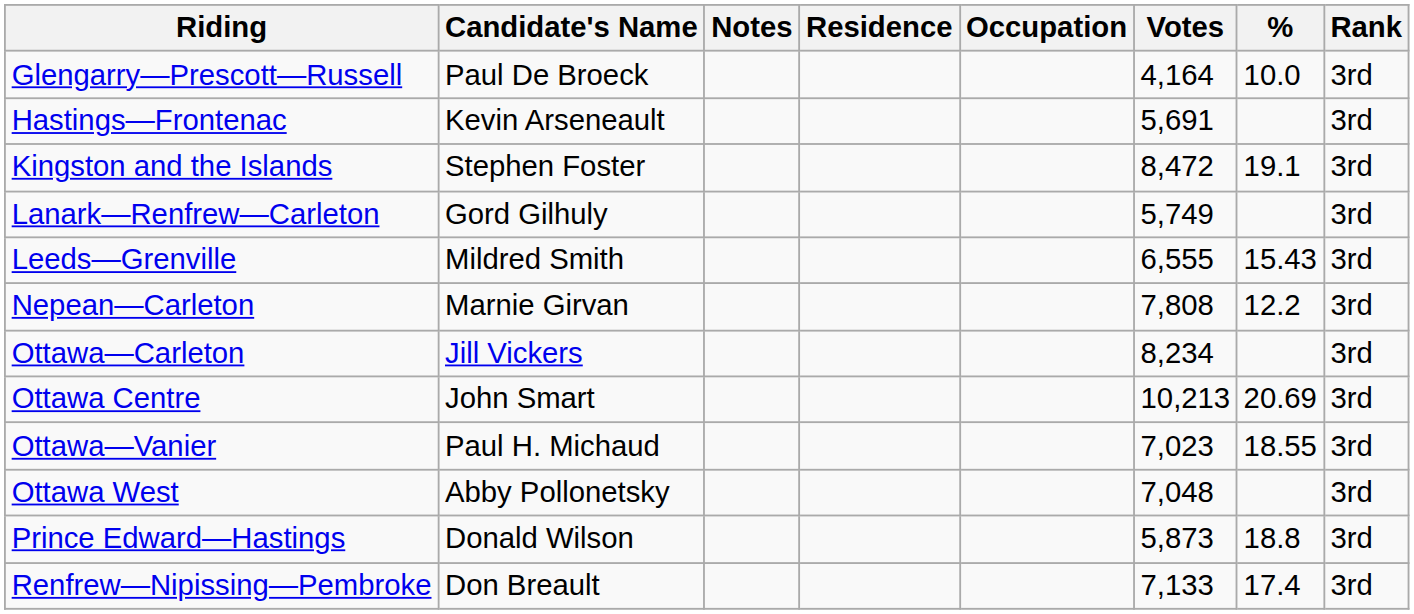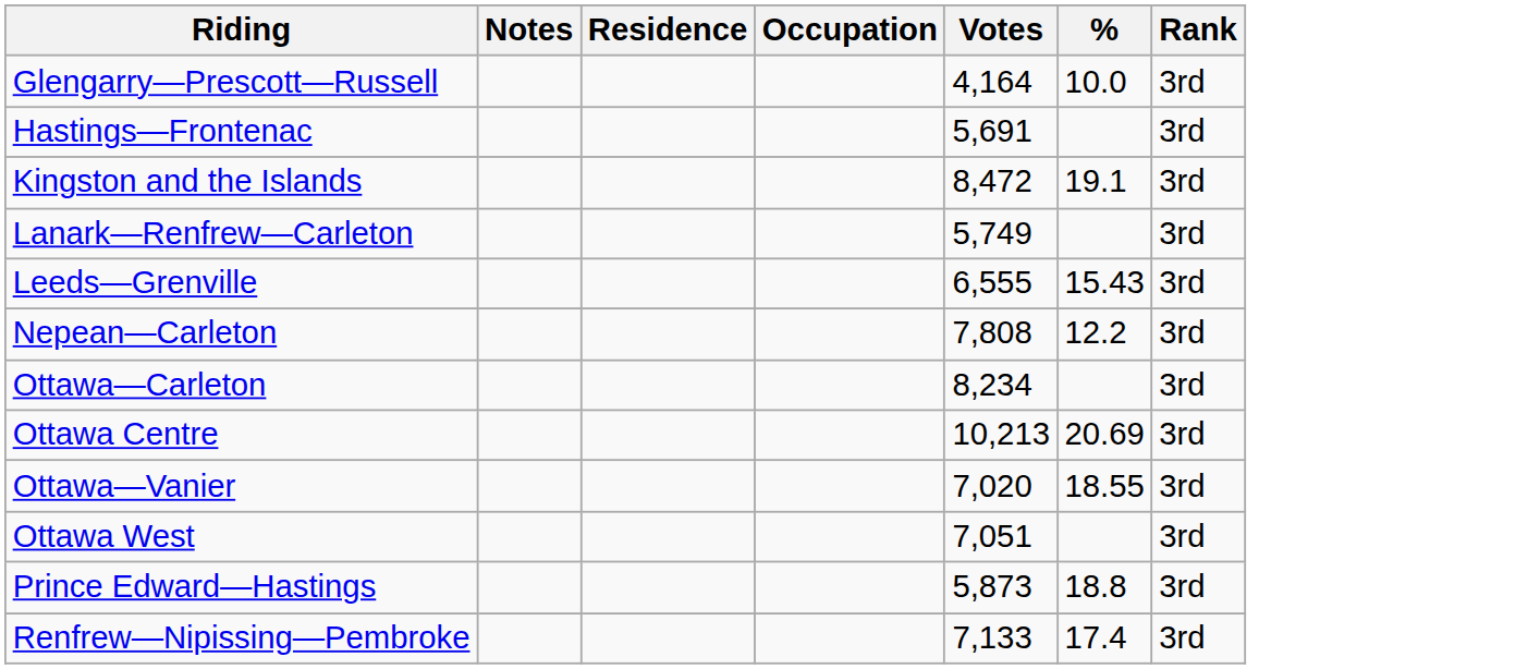- column: Candidate's Name | Paul De Broeck | Kevin Arseneault | Stephen Foster | Gord Gilhuly | Mildred Smith | Marnie Girvan | Jill Vickers | John Smart | Paul H. Michaud | Abby Pollonetsky | Donald Wilson | Don Breault
Ottawa—Vanier | Votes: 7,023 -> 7,020
Ottawa West | Votes: 7,048 -> 7,051
